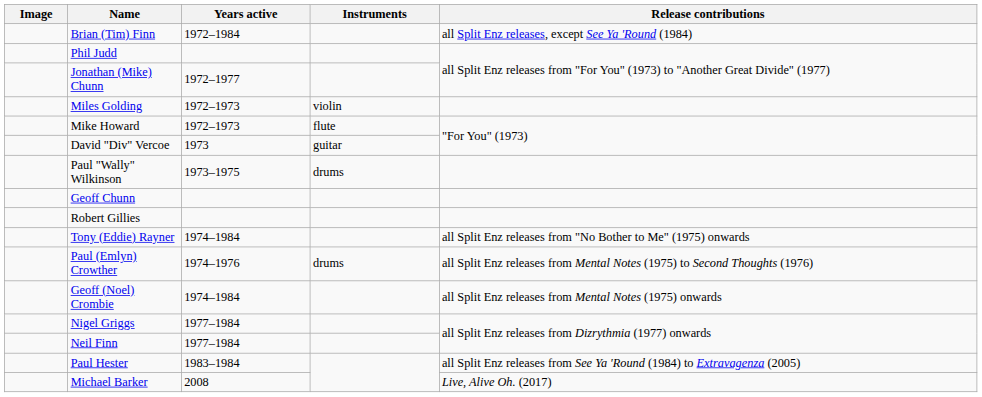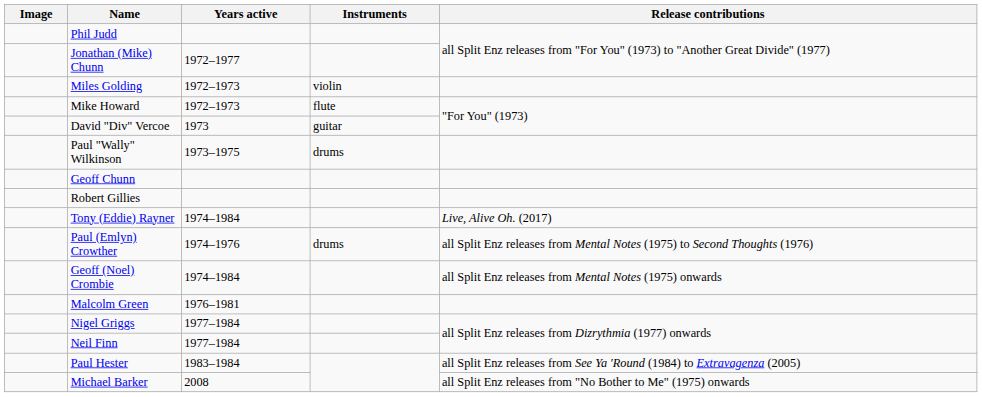- row: Brian (Tim) Finn | 1972–1984 | all Split Enz releases, except See Ya 'Round (1984)
Tony (Eddie) Rayner | Release contributions: all Split Enz releases from "No Bother to Me" (1975) onwards -> Live, Alive Oh. (2017)
+ row: Malcolm Green | 1976–1981
Michael Barker | Release contributions: Live, Alive Oh. (2017) -> all Split Enz releases from "No Bother to Me" (1975) onwards
